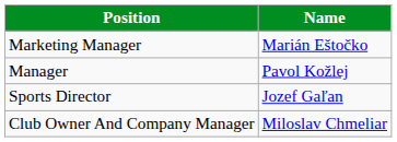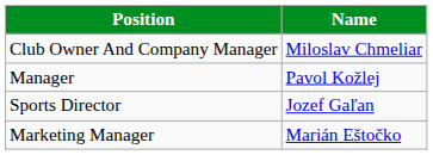rows swapped: Club Owner And Company Manager <-> Marketing Manager
